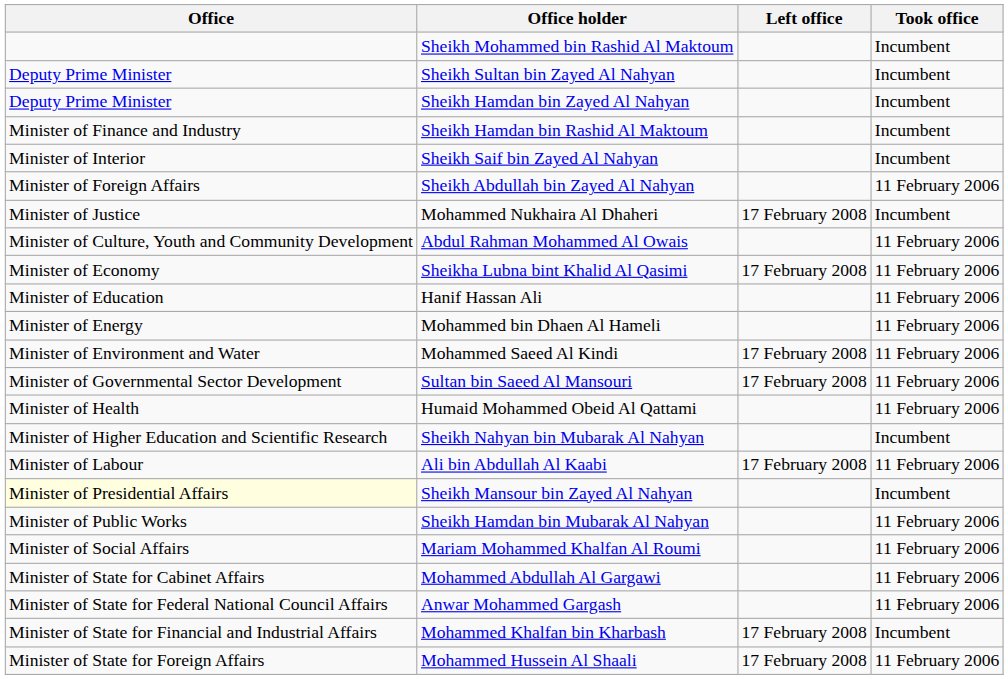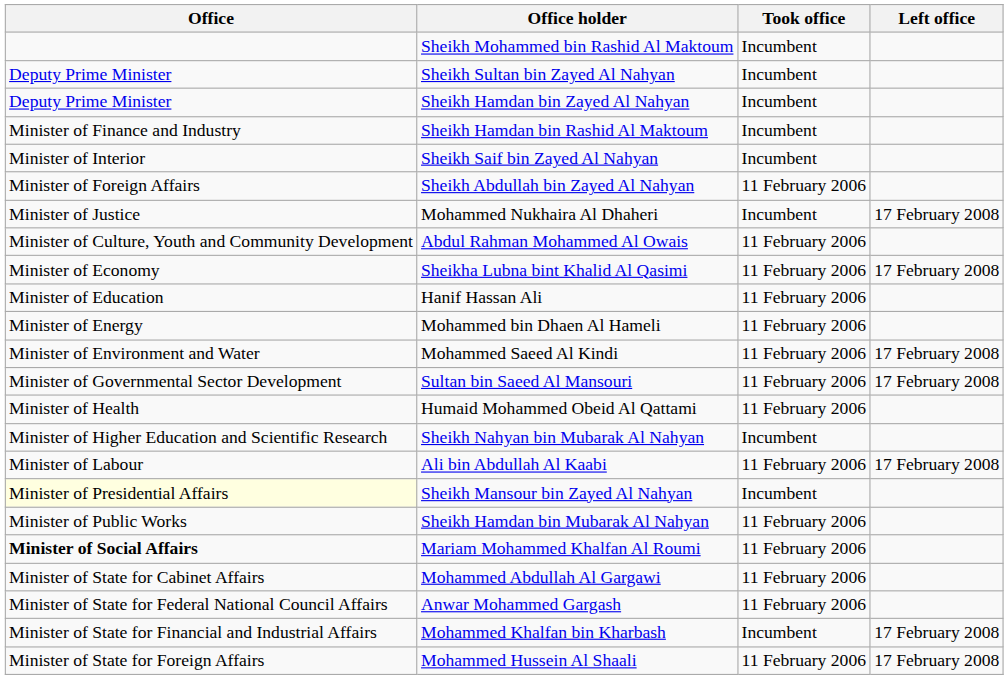columns swapped: Took office <-> Left office
Mariam Mohammed Khalfan Al Roumi | Office: normal -> bold
